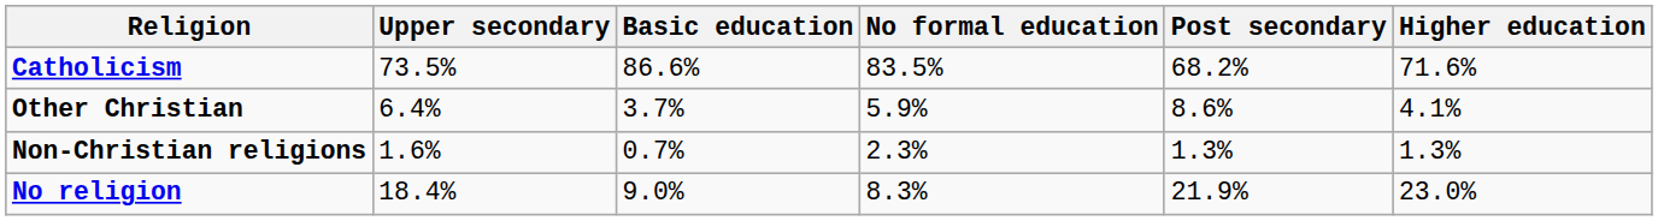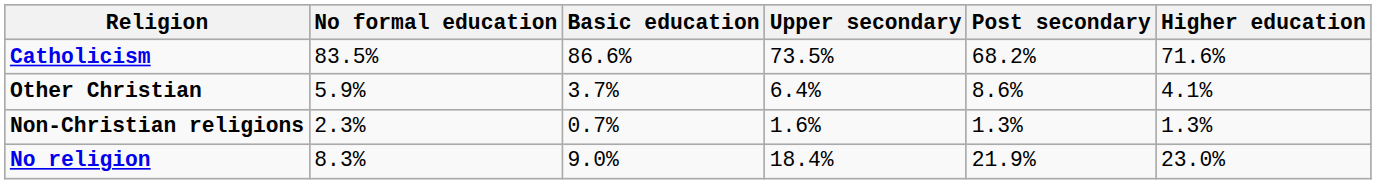columns swapped: No formal education <-> Upper secondary
